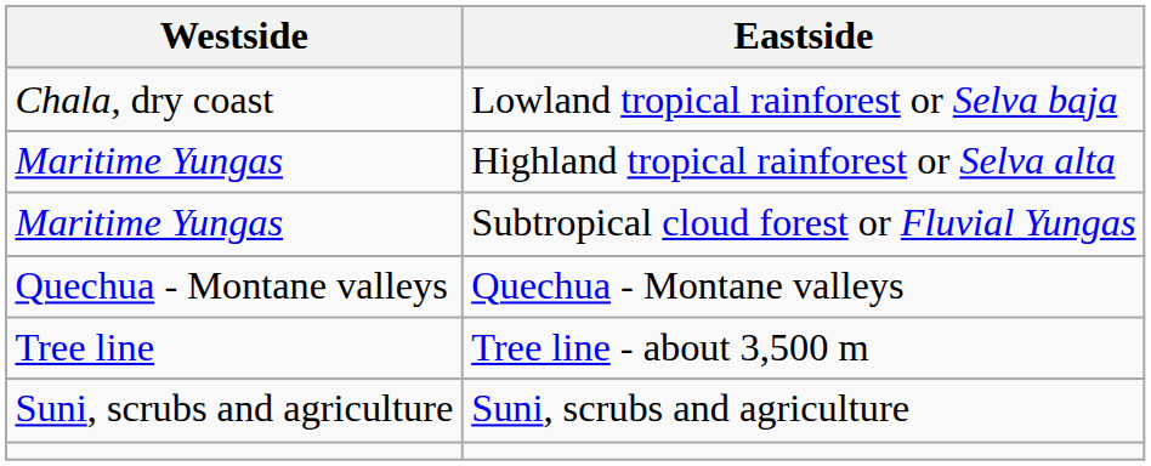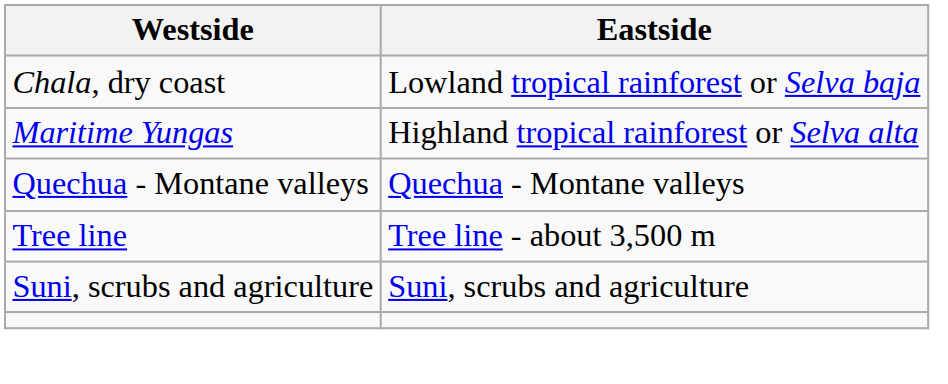- row: Maritime Yungas | Subtropical cloud forest or Fluvial Yungas
